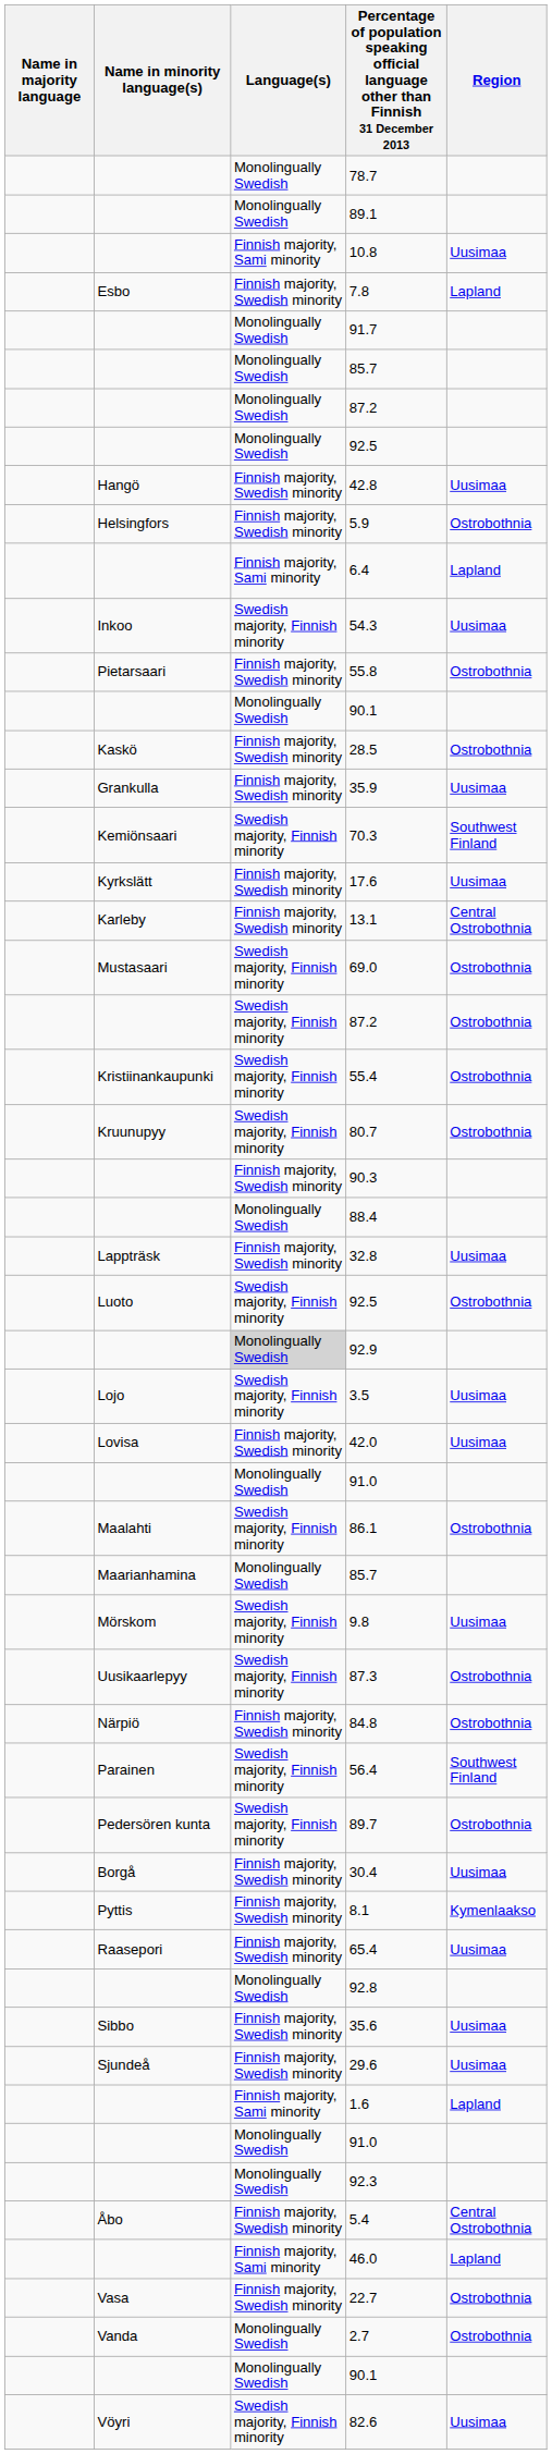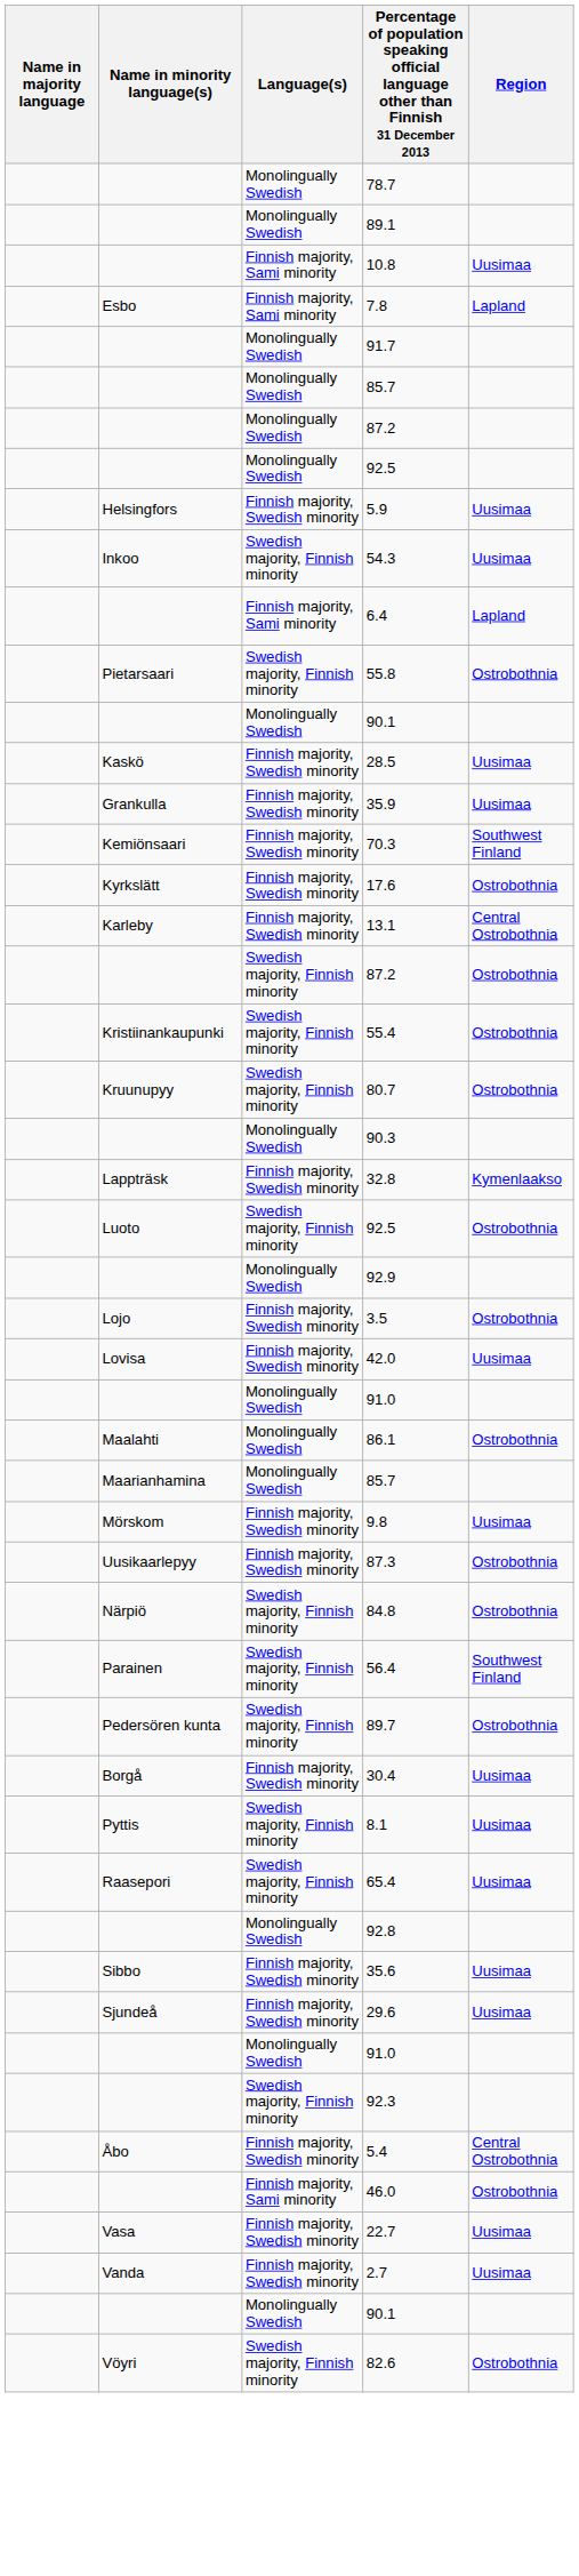7.8 | Language(s): Finnish majority, Swedish minority -> Finnish majority, Sami minority
- row: Hangö | Finnish majority, Swedish minority | 42.8 | Uusimaa
5.9 | Region: Ostrobothnia -> Uusimaa
rows swapped: 6.4 <-> 54.3
55.8 | Language(s): Finnish majority, Swedish minority -> Swedish majority, Finnish minority
28.5 | Region: Ostrobothnia -> Uusimaa
70.3 | Language(s): Swedish majority, Finnish minority -> Finnish majority, Swedish minority
17.6 | Region: Uusimaa -> Ostrobothnia
- row: Mustasaari | Swedish majority, Finnish minority | 69.0 | Ostrobothnia
90.3 | Language(s): Finnish majority, Swedish minority -> Monolingually Swedish
- row: Monolingually Swedish | 88.4
32.8 | Region: Uusimaa -> Kymenlaakso
92.9 | Language(s): lightgrey background -> no background
3.5 | Language(s): Swedish majority, Finnish minority -> Finnish majority, Swedish minority
3.5 | Region: Uusimaa -> Ostrobothnia
86.1 | Language(s): Swedish majority, Finnish minority -> Monolingually Swedish
9.8 | Language(s): Swedish majority, Finnish minority -> Finnish majority, Swedish minority
87.3 | Language(s): Swedish majority, Finnish minority -> Finnish majority, Swedish minority
84.8 | Language(s): Finnish majority, Swedish minority -> Swedish majority, Finnish minority
8.1 | Language(s): Finnish majority, Swedish minority -> Swedish majority, Finnish minority
8.1 | Region: Kymenlaakso -> Uusimaa
65.4 | Language(s): Finnish majority, Swedish minority -> Swedish majority, Finnish minority
- row: Finnish majority, Sami minority | 1.6 | Lapland
92.3 | Language(s): Monolingually Swedish -> Swedish majority, Finnish minority
46.0 | Region: Lapland -> Ostrobothnia
22.7 | Region: Ostrobothnia -> Uusimaa
2.7 | Language(s): Monolingually Swedish -> Finnish majority, Swedish minority
2.7 | Region: Ostrobothnia -> Uusimaa
82.6 | Region: Uusimaa -> Ostrobothnia
